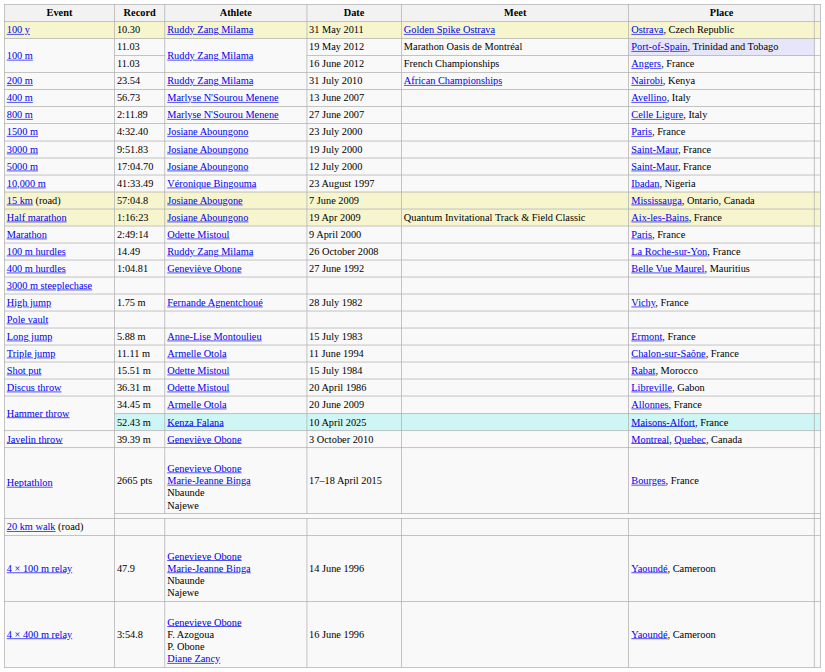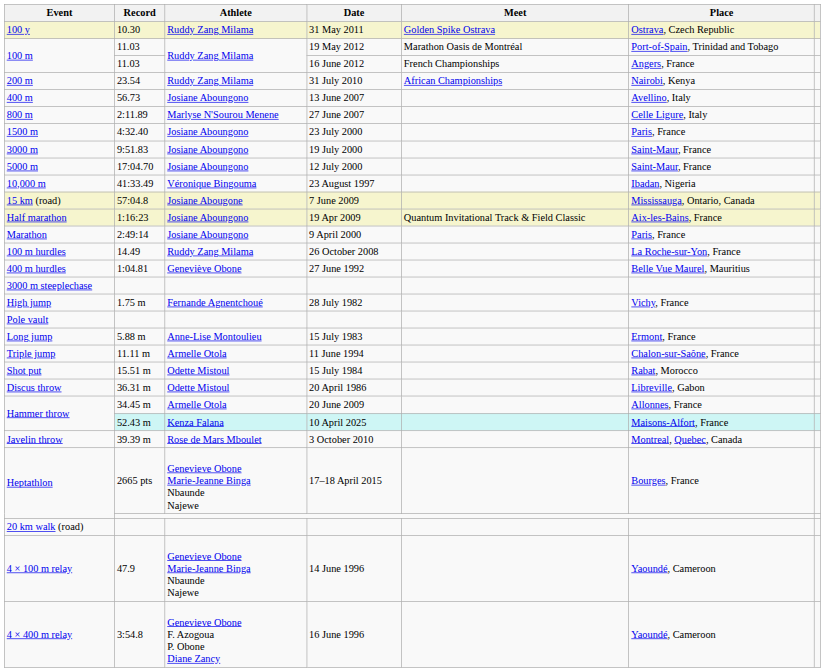100 m / 19 May 2012 | Place: lavender background -> no background
400 m | Athlete: Marlyse N'Sourou Menene -> Josiane Aboungono
Marathon | Athlete: Odette Mistoul -> Josiane Aboungono
Javelin throw | Athlete: Geneviève Obone -> Rose de Mars Mboulet
